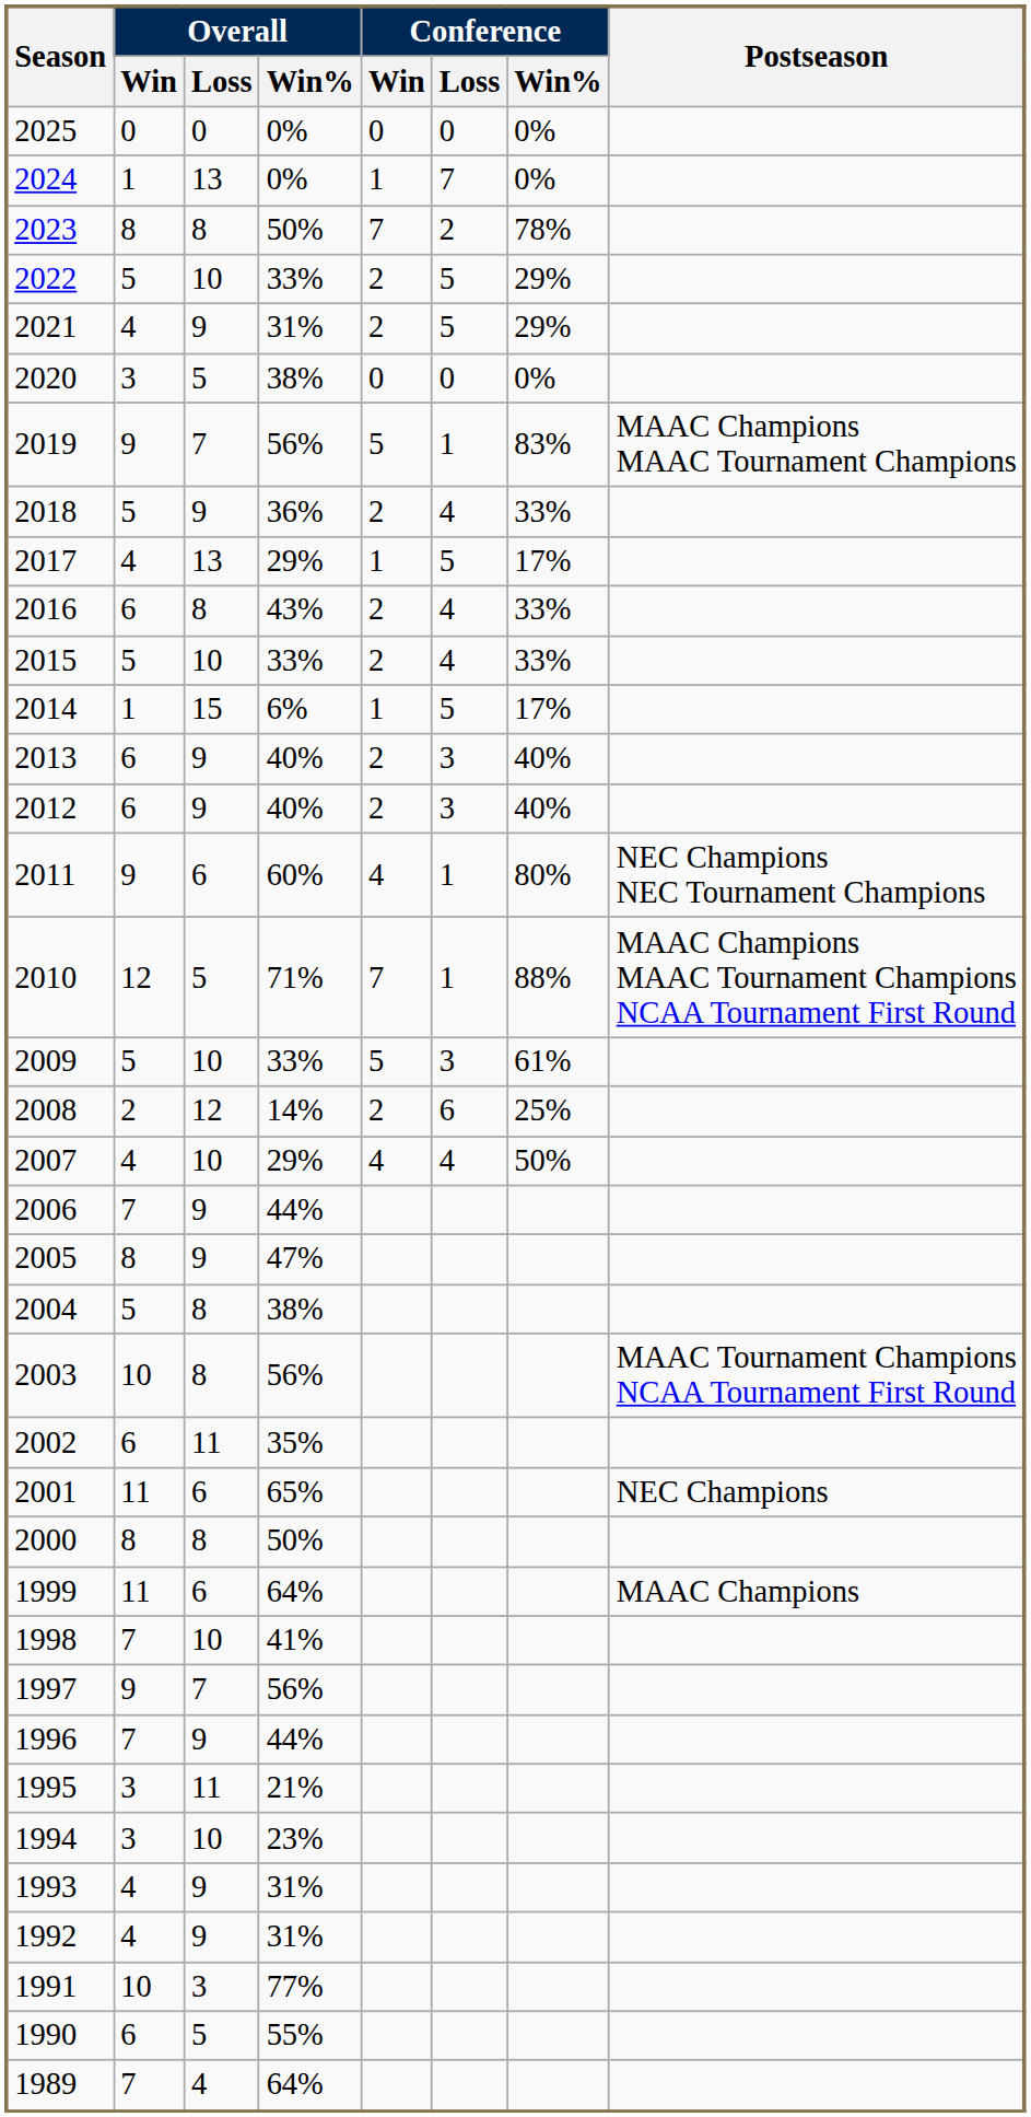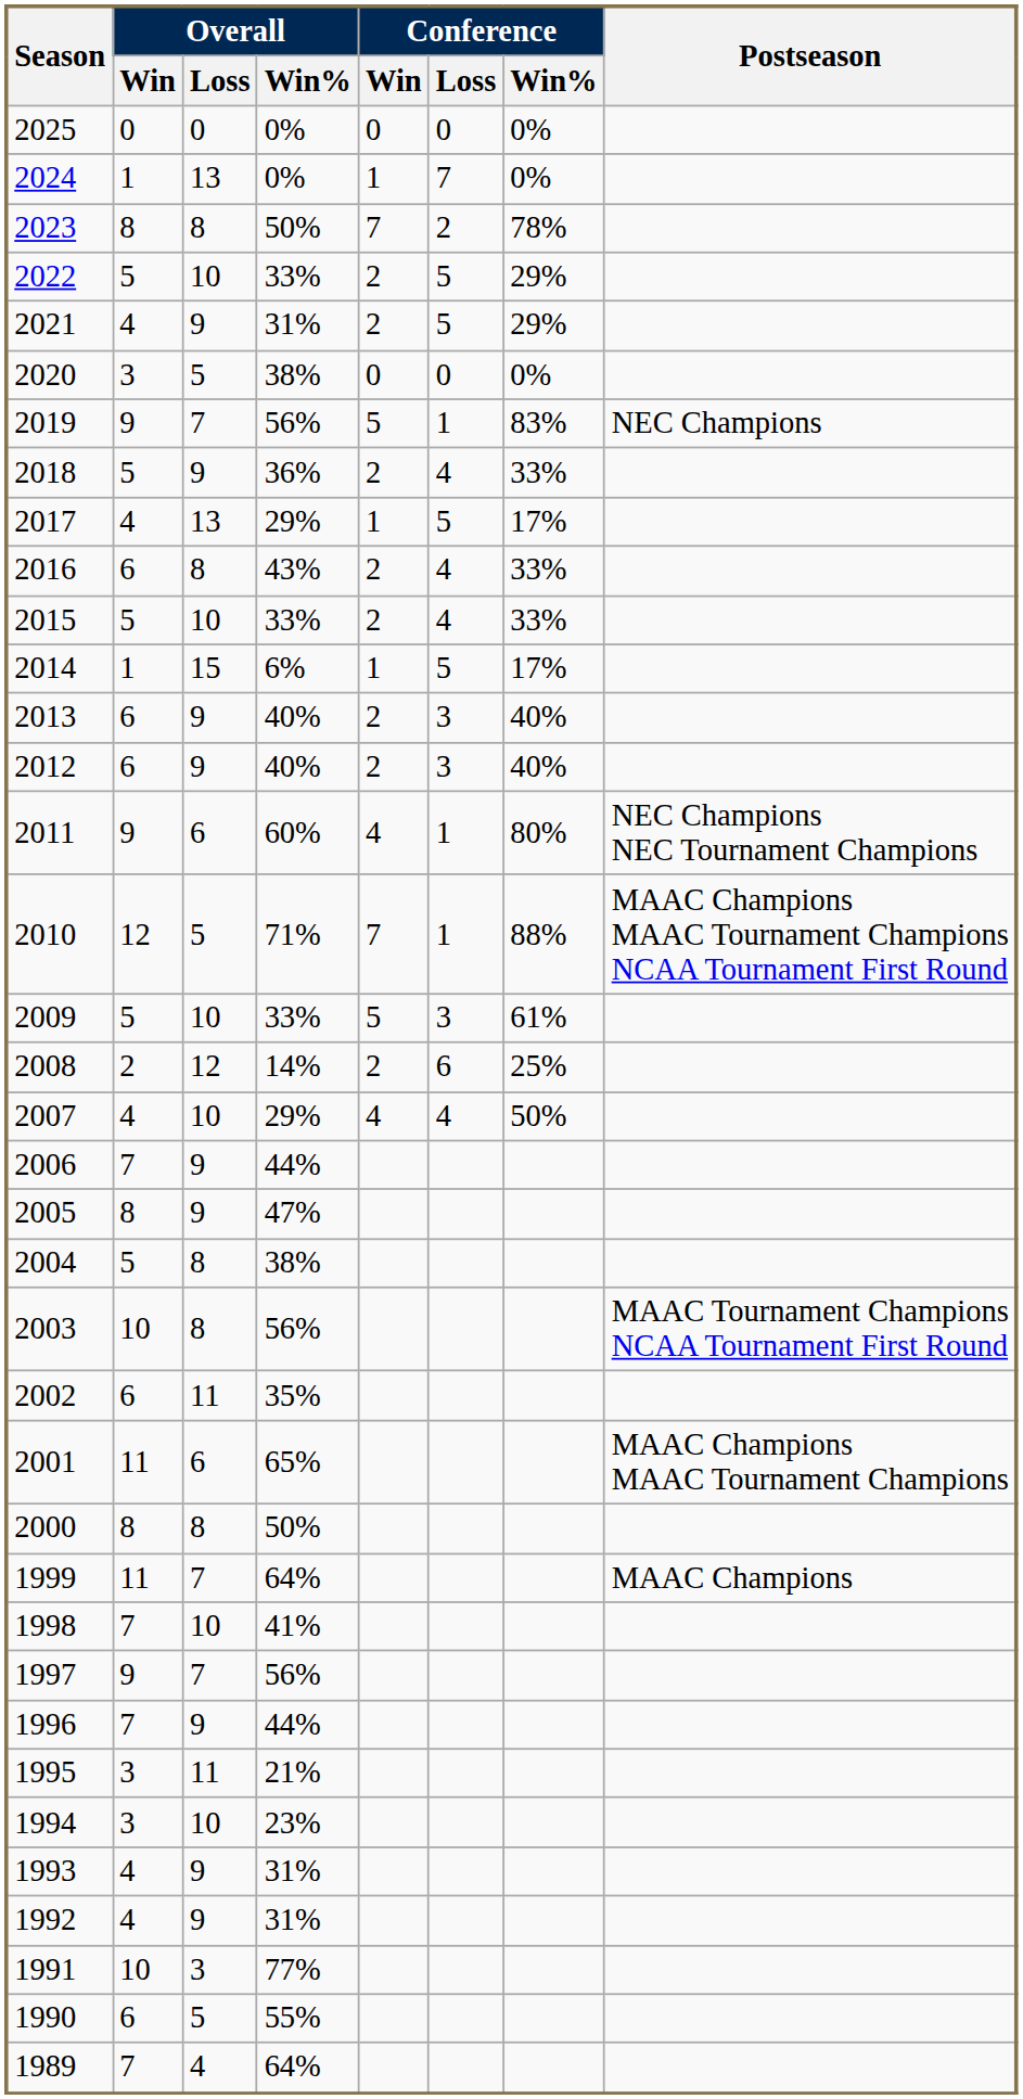2019 | Postseason: MAAC Champions MAAC Tournament Champions -> NEC Champions
2001 | Postseason: NEC Champions -> MAAC Champions MAAC Tournament Champions
1999 | Overall / Loss: 6 -> 7
